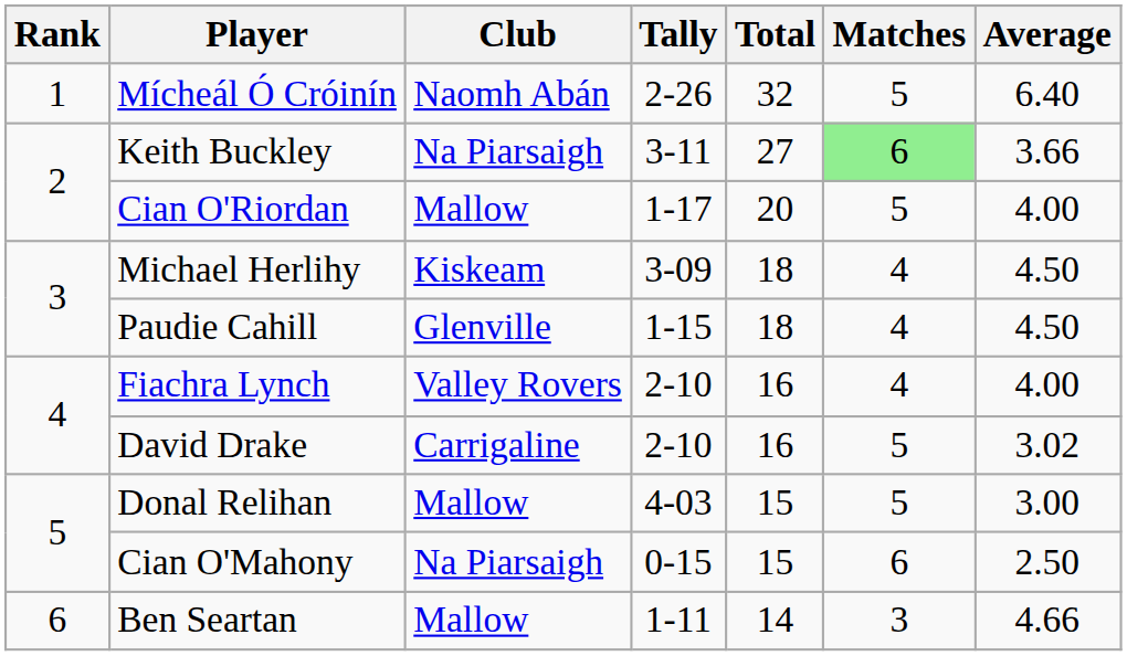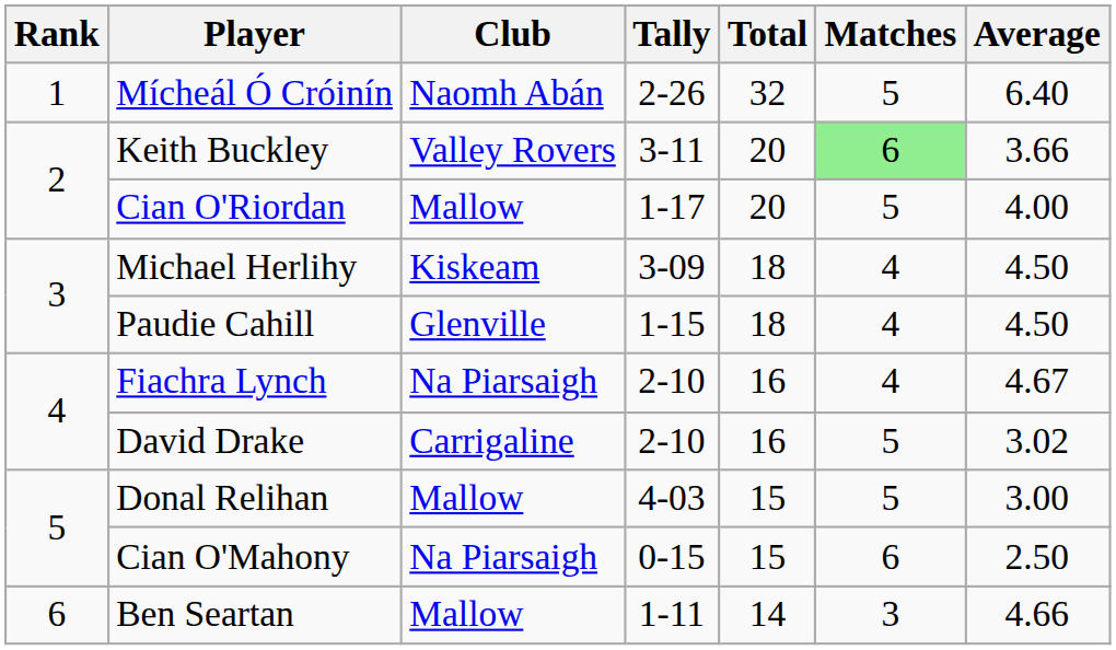Keith Buckley | Club: Na Piarsaigh -> Valley Rovers
Keith Buckley | Total: 27 -> 20
Fiachra Lynch | Club: Valley Rovers -> Na Piarsaigh
Fiachra Lynch | Average: 4.00 -> 4.67
